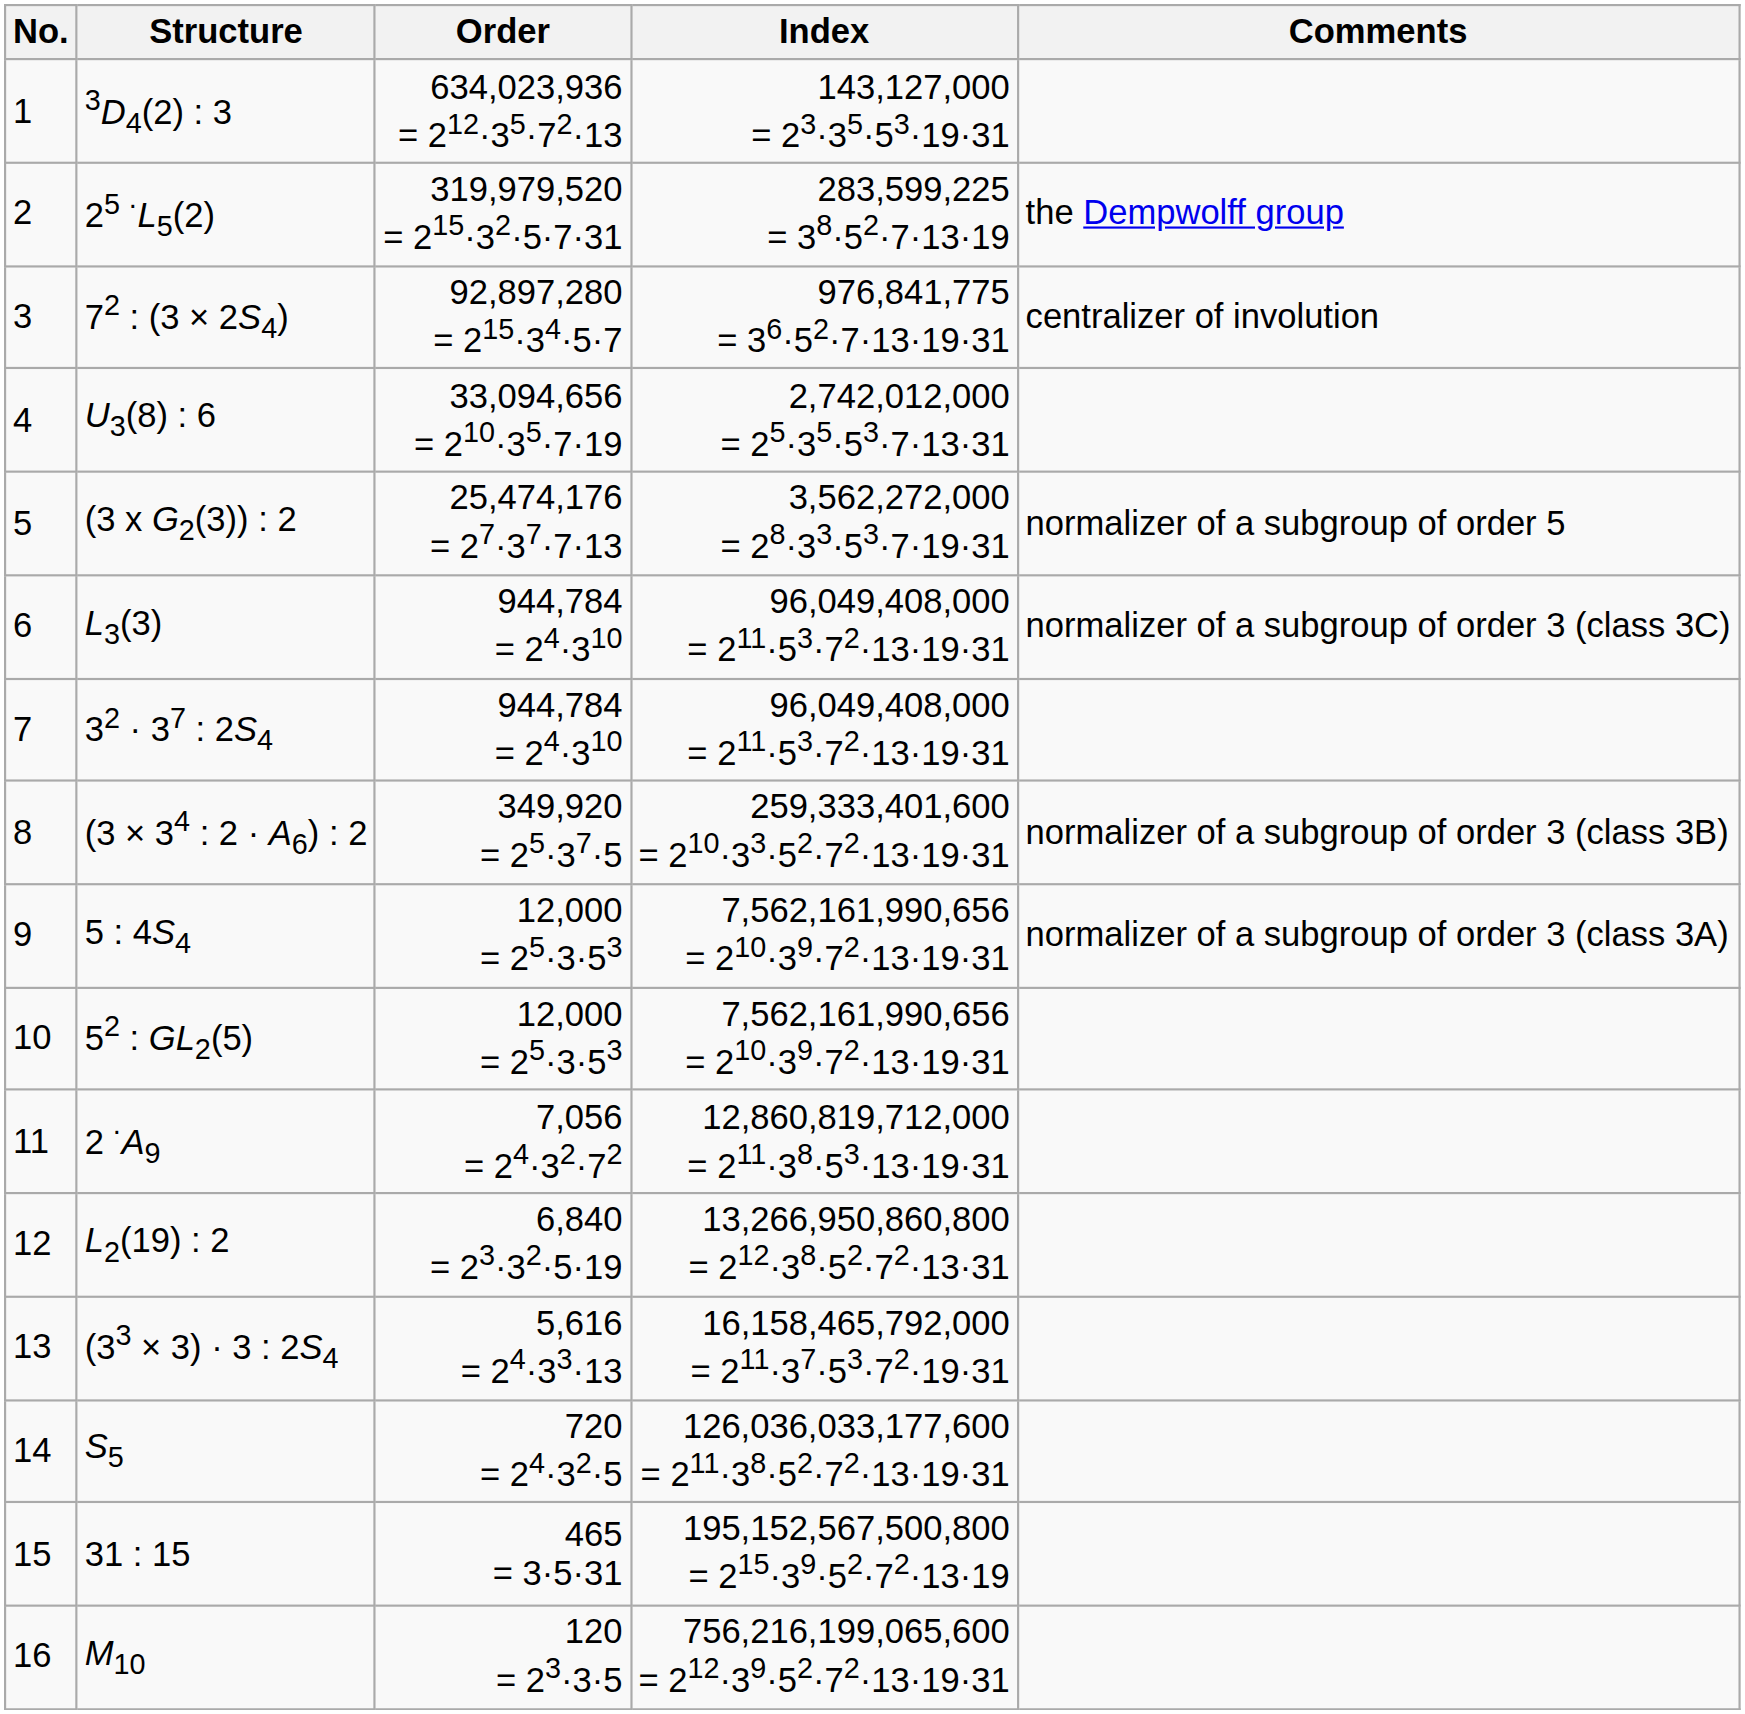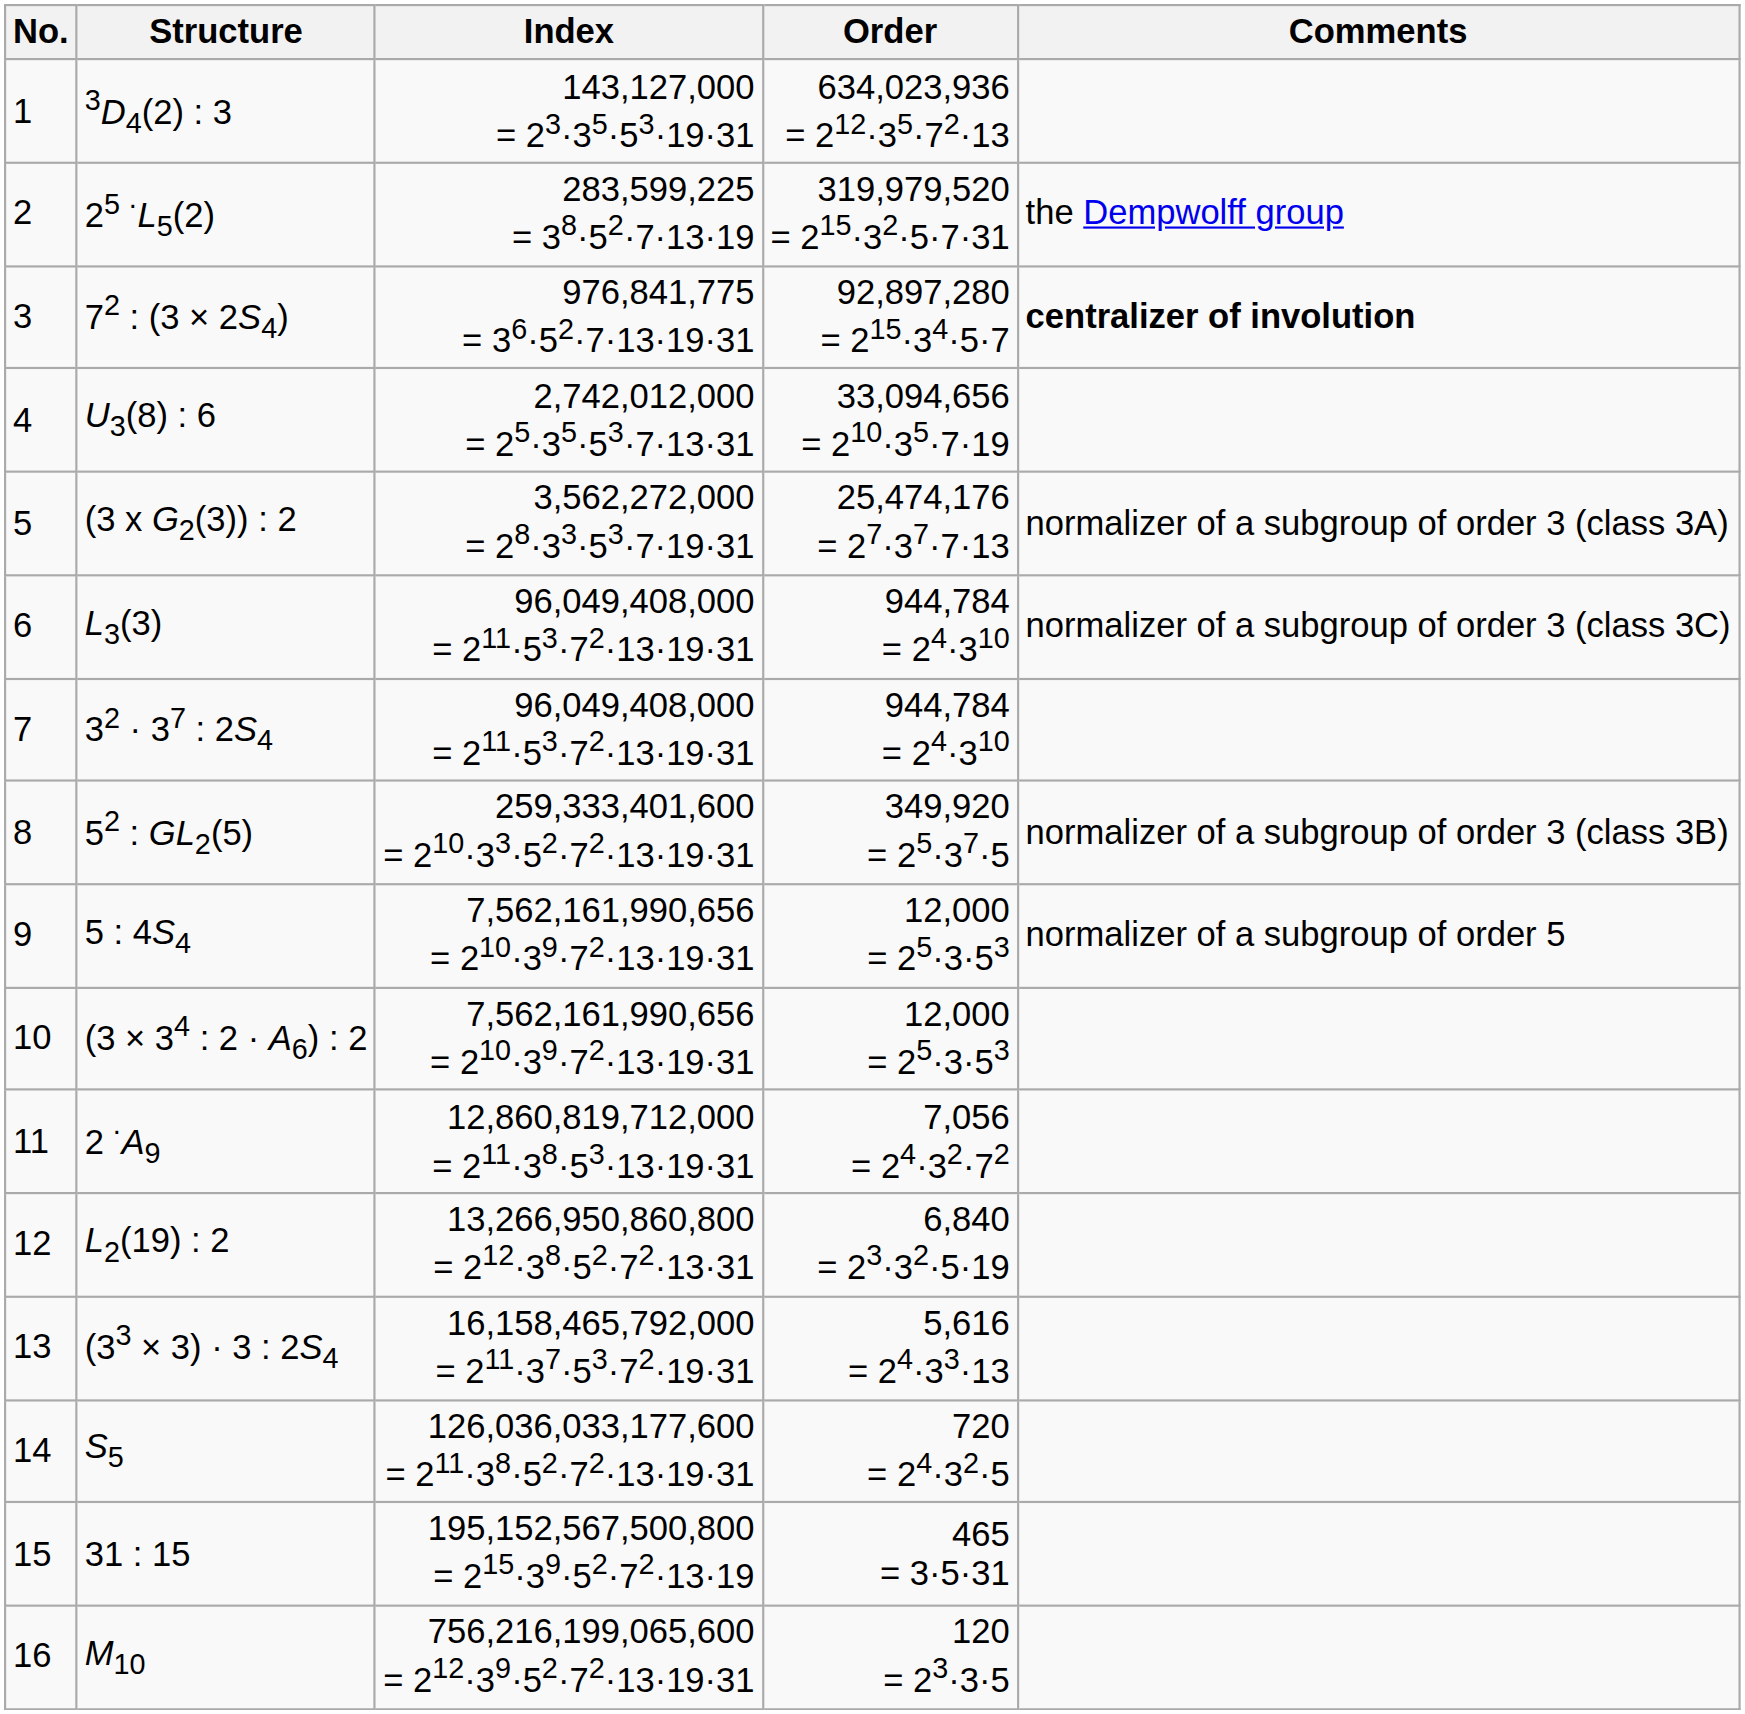columns swapped: Order <-> Index
3 | Comments: normal -> bold
5 | Comments: normalizer of a subgroup of order 5 -> normalizer of a subgroup of order 3 (class 3A)
8 | Structure: (3 × 34 : 2 · A6) : 2 -> 52 : GL2(5)
9 | Comments: normalizer of a subgroup of order 3 (class 3A) -> normalizer of a subgroup of order 5
10 | Structure: 52 : GL2(5) -> (3 × 34 : 2 · A6) : 2
